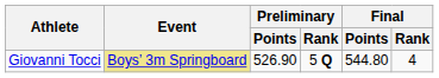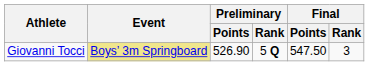Giovanni Tocci | Final / Points: 544.80 -> 547.50
Giovanni Tocci | Final / Rank: 4 -> 3
